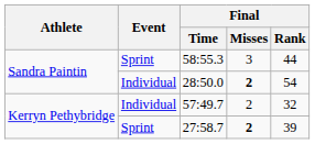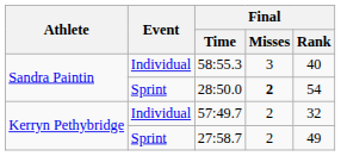58:55.3 | Event: Sprint -> Individual
58:55.3 | Final / Rank: 44 -> 40
28:50.0 | Event: Individual -> Sprint
27:58.7 | Final / Misses: bold -> normal
27:58.7 | Final / Rank: 39 -> 49
